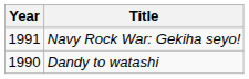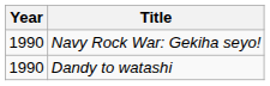Navy Rock War: Gekiha seyo! | Year: 1991 -> 1990
